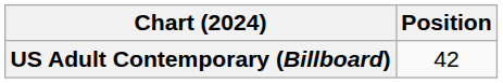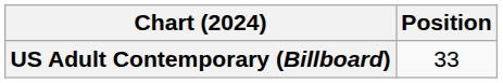US Adult Contemporary (Billboard) | Position: 42 -> 33
